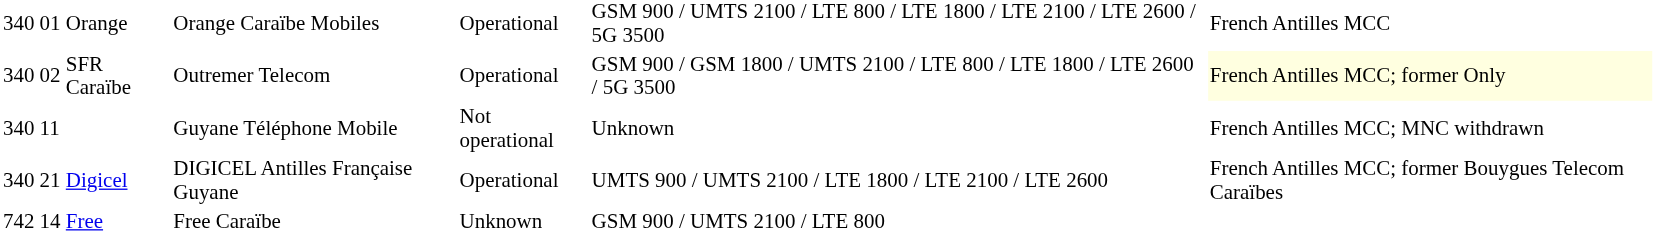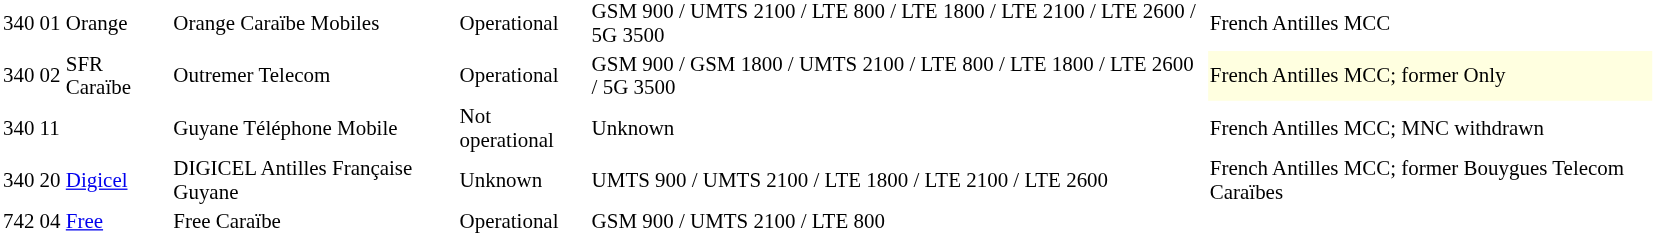Digicel | column 2: 21 -> 20
Digicel | column 5: Operational -> Unknown
Free | column 2: 14 -> 04
Free | column 5: Unknown -> Operational
